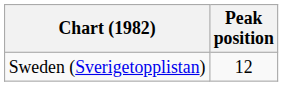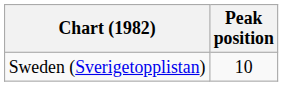Sweden (Sverigetopplistan) | Peak position: 12 -> 10
